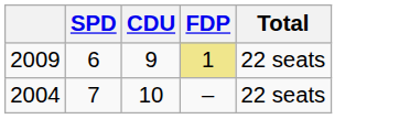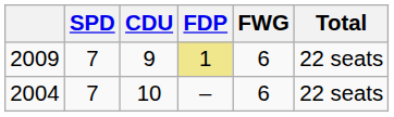+ column: FWG | 6 | 6
2009 | SPD: 6 -> 7
